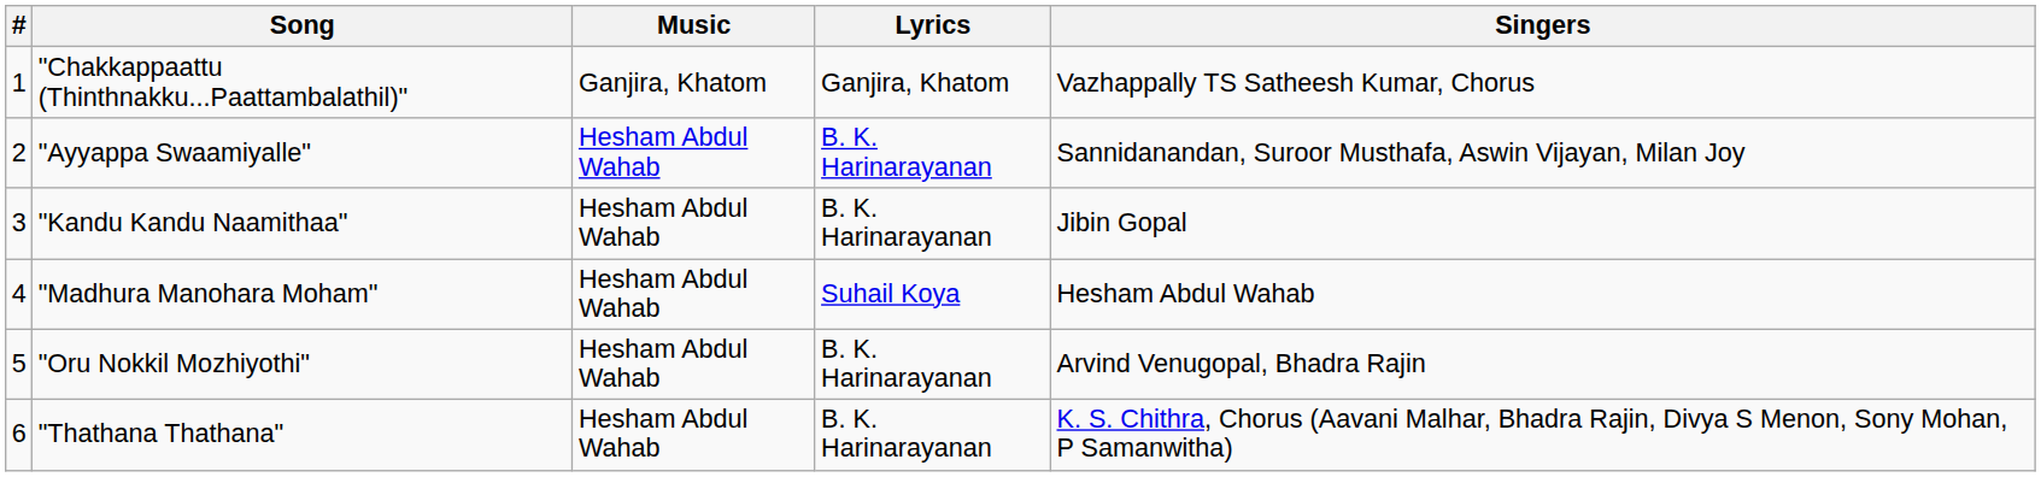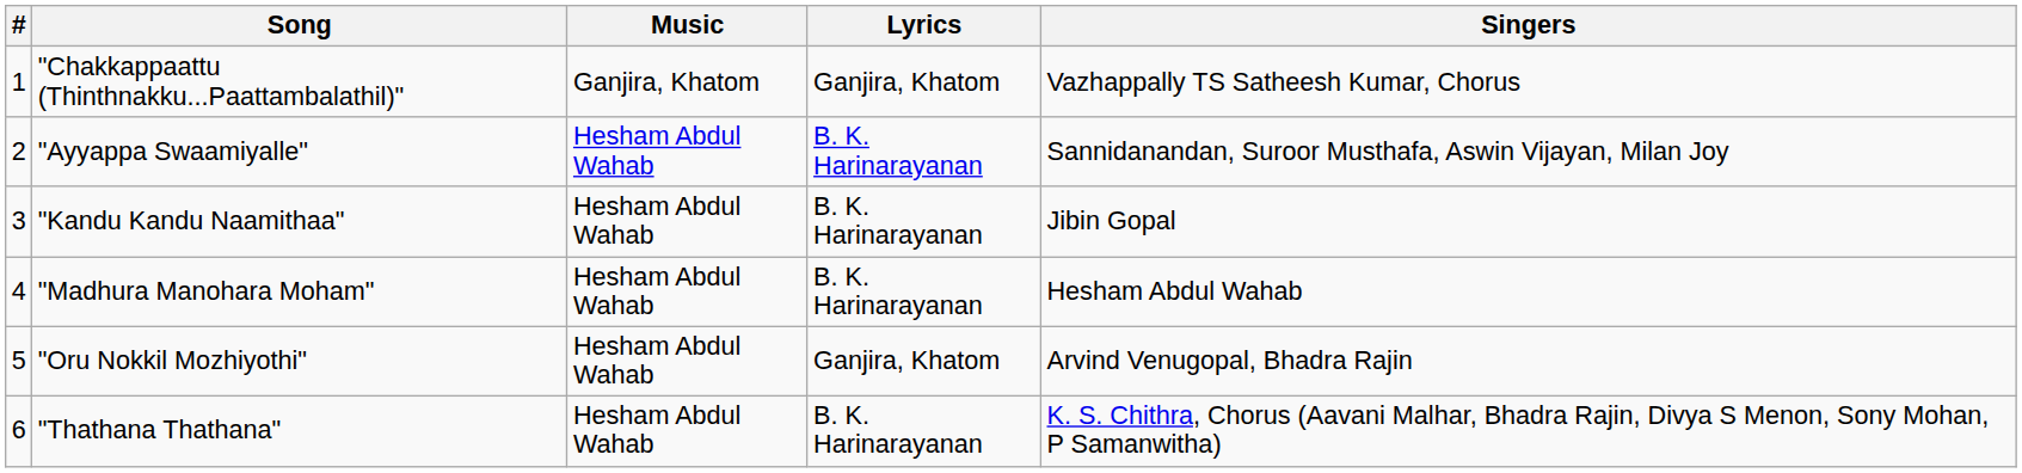"Madhura Manohara Moham" | Lyrics: Suhail Koya -> B. K. Harinarayanan
"Oru Nokkil Mozhiyothi" | Lyrics: B. K. Harinarayanan -> Ganjira, Khatom
